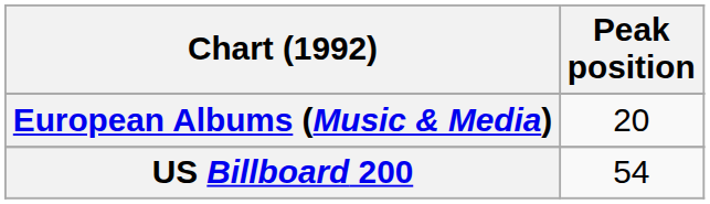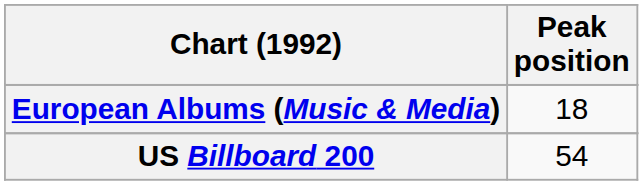European Albums (Music & Media) | Peak position: 20 -> 18
